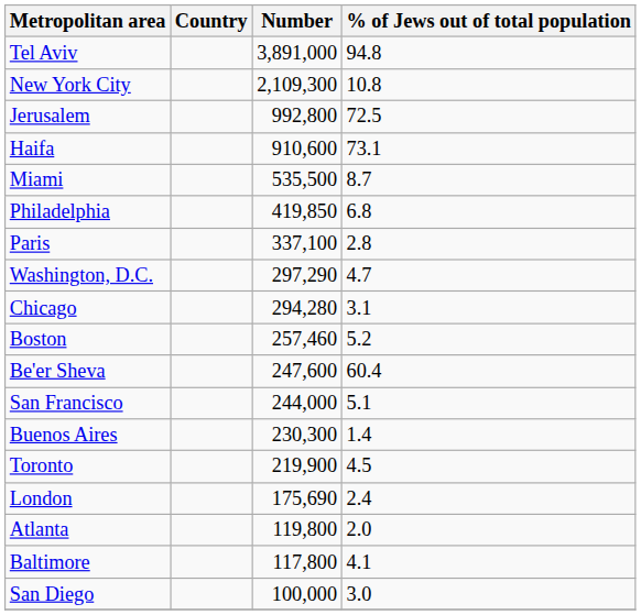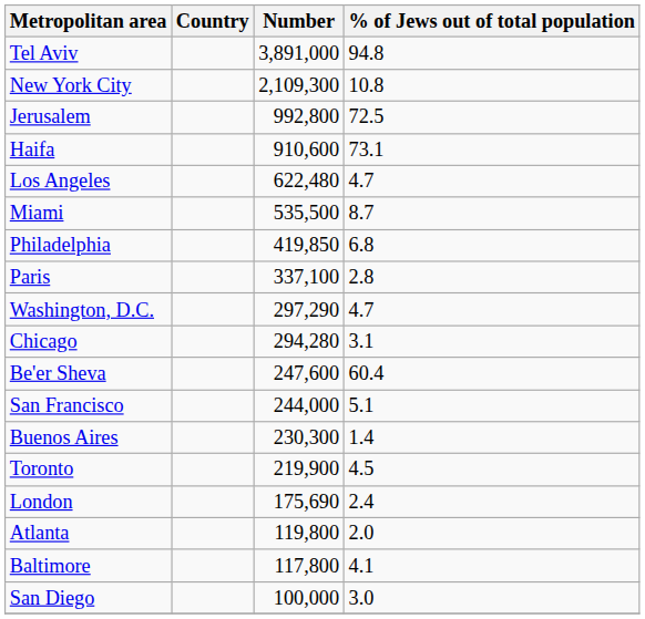+ row: Los Angeles | 622,480 | 4.7
- row: Boston | 257,460 | 5.2
